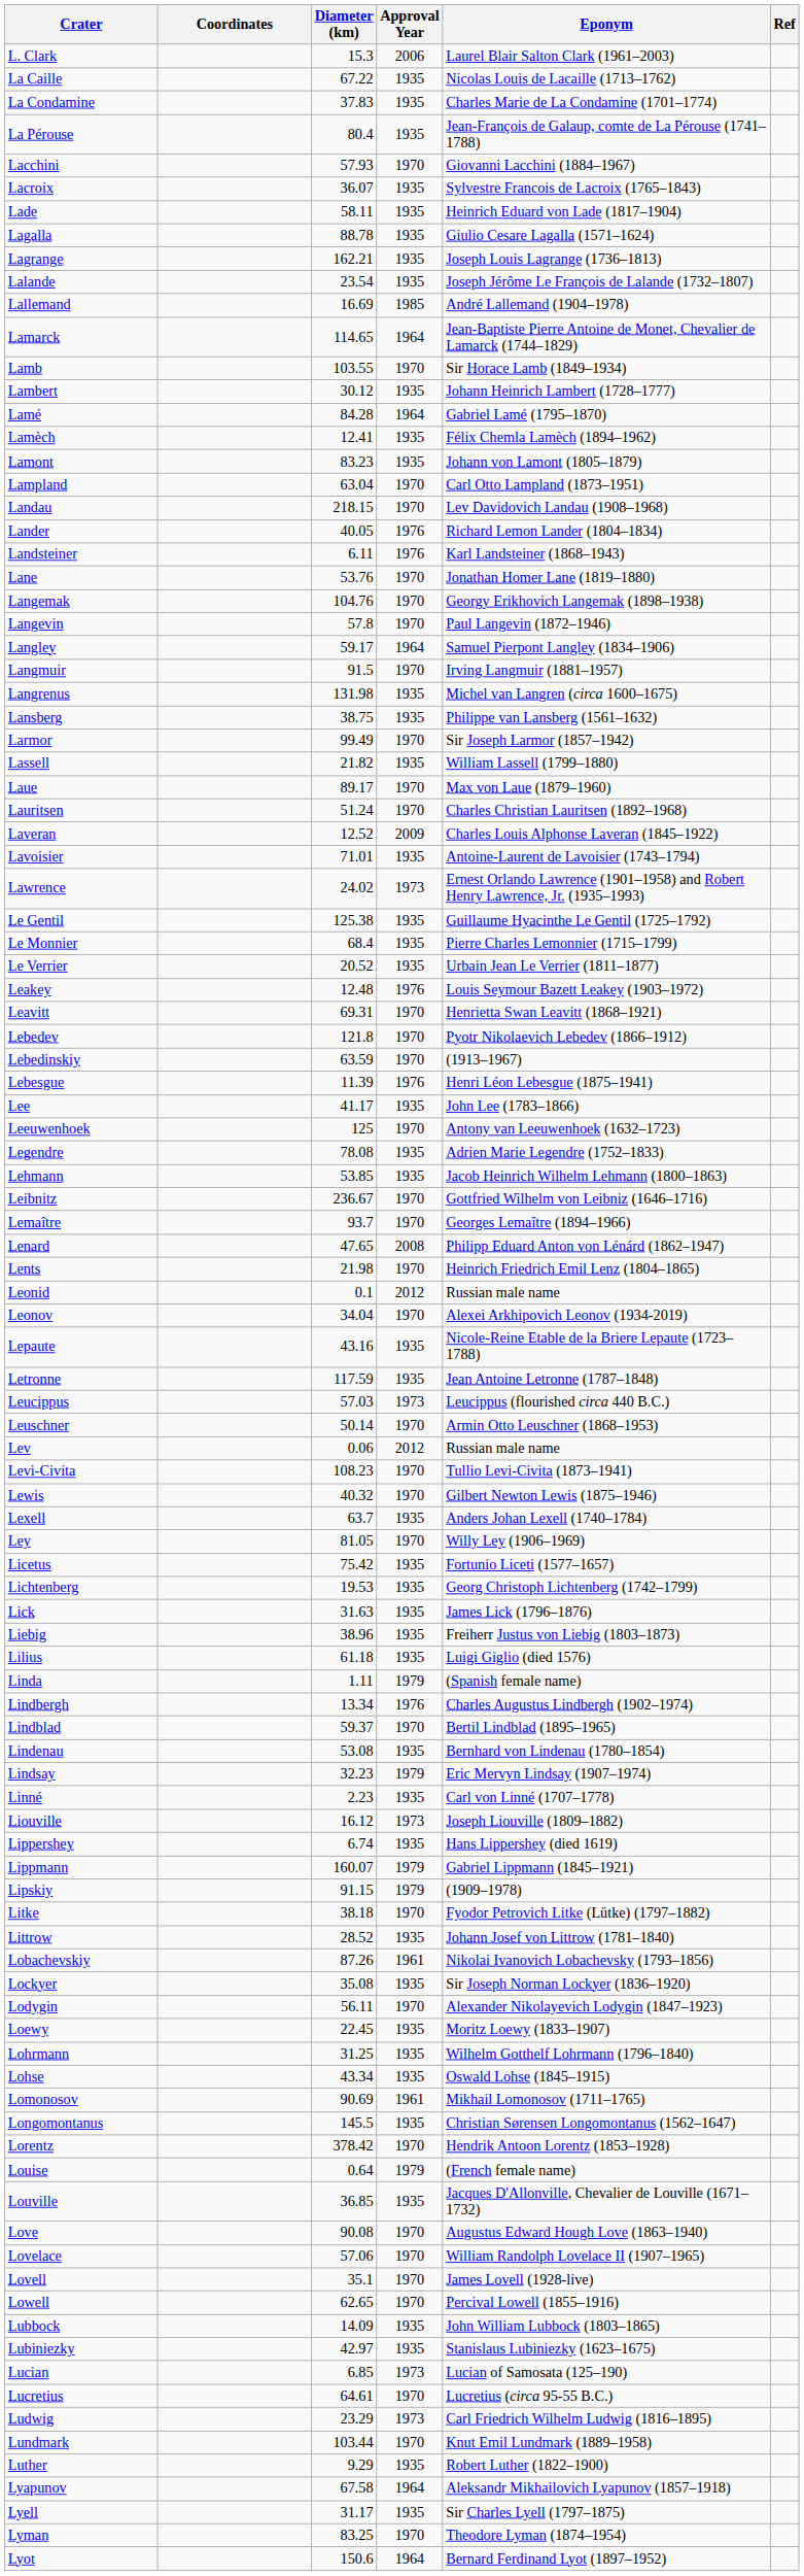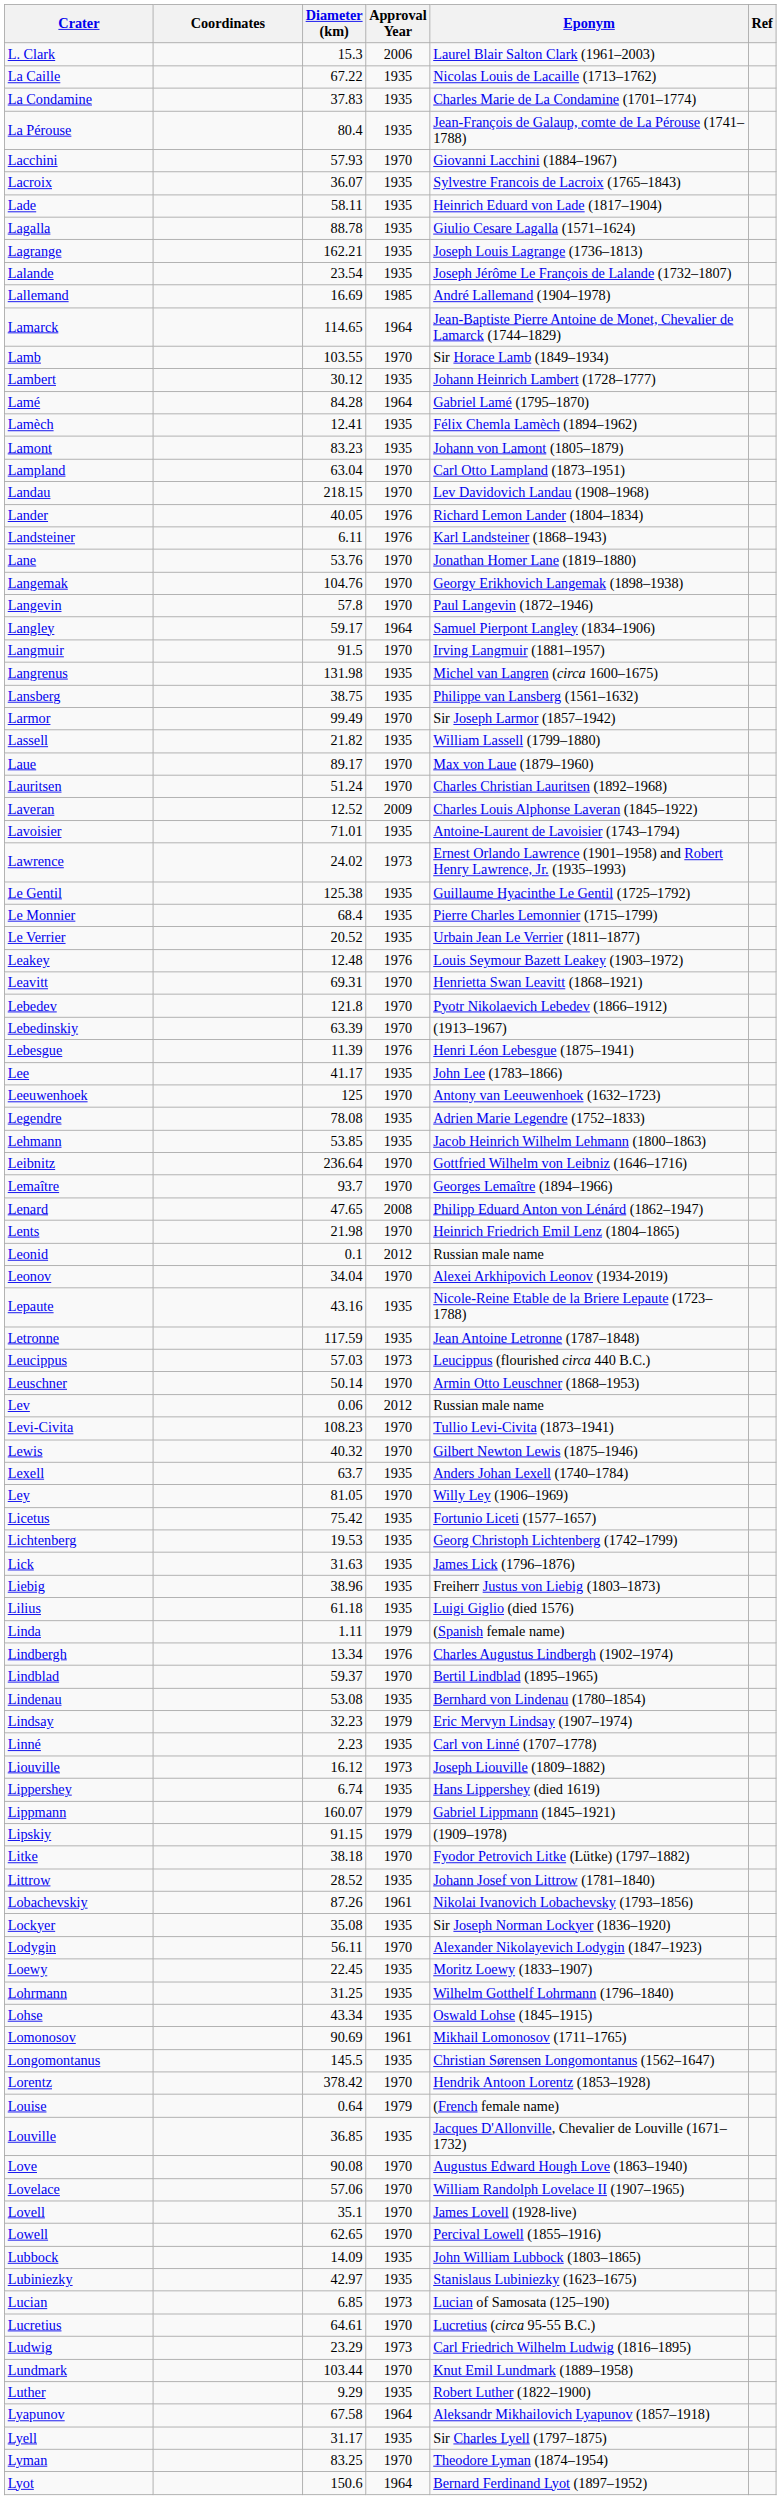Lebedinskiy | Diameter (km): 63.59 -> 63.39
Leibnitz | Diameter (km): 236.67 -> 236.64
